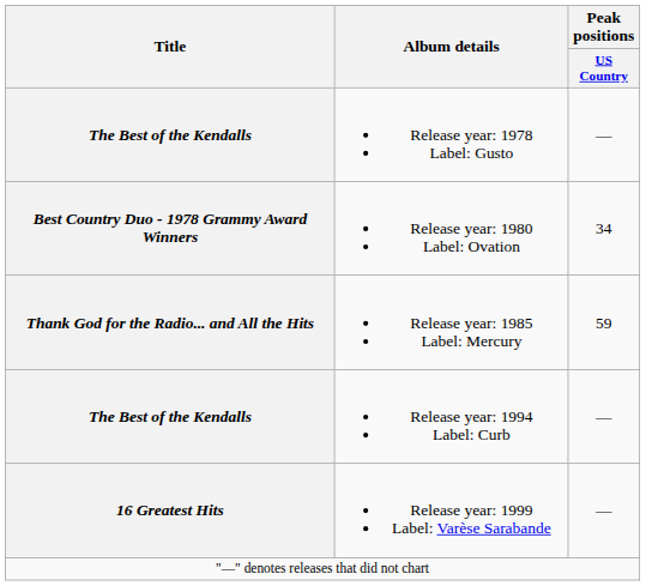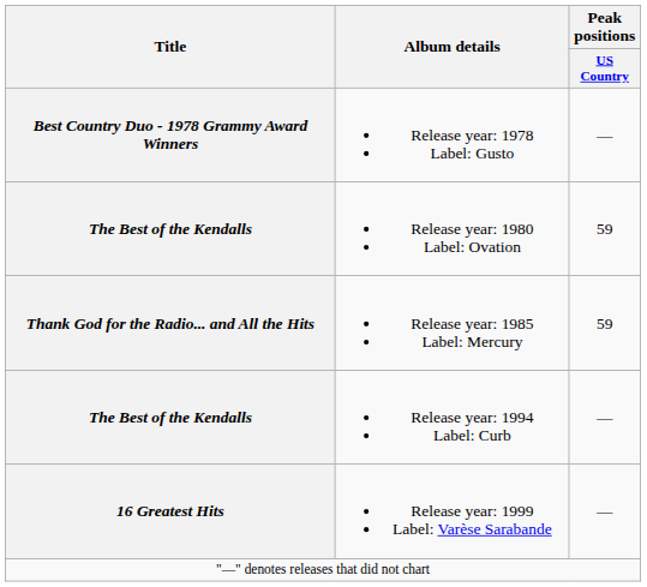Release year: 1978 Label: Gusto | Title: The Best of the Kendalls -> Best Country Duo - 1978 Grammy Award Winners
Release year: 1980 Label: Ovation | Title: Best Country Duo - 1978 Grammy Award Winners -> The Best of the Kendalls
Release year: 1980 Label: Ovation | Peak positions / US Country: 34 -> 59
